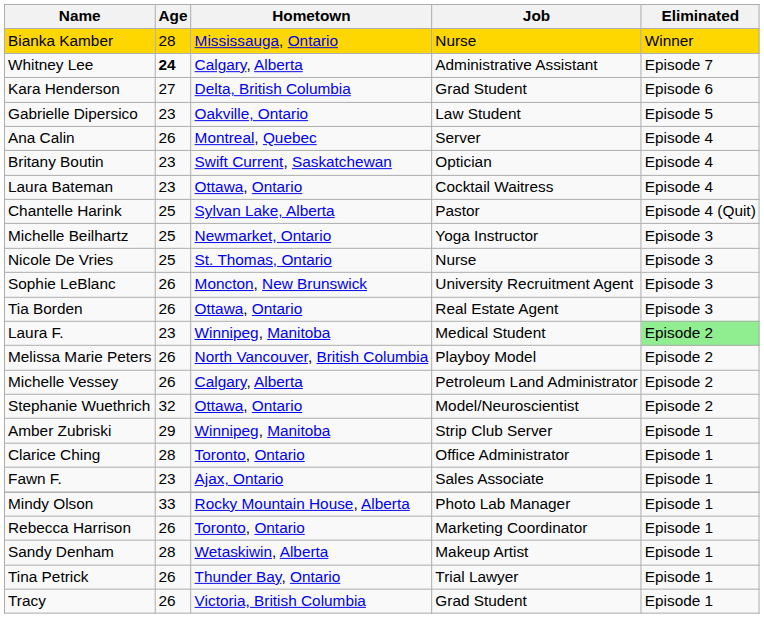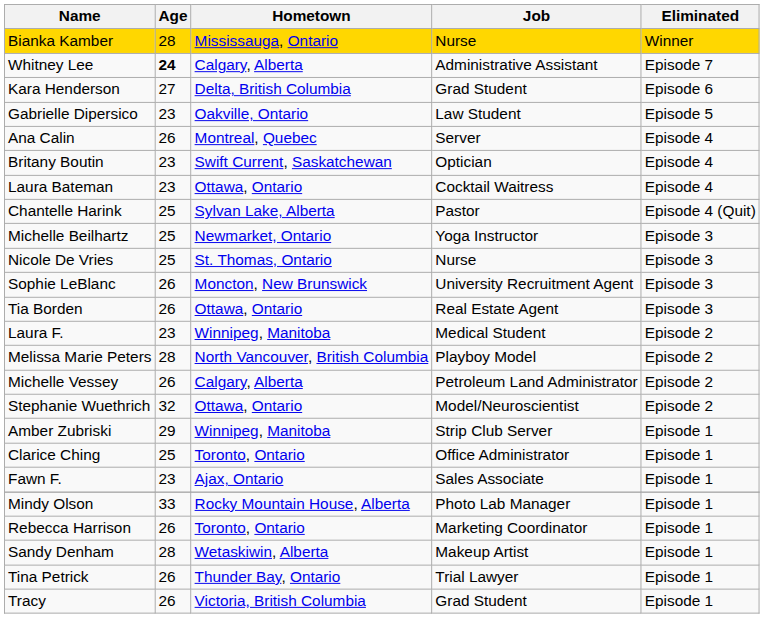Laura F. | Eliminated: lightgreen background -> no background
Melissa Marie Peters | Age: 26 -> 28
Clarice Ching | Age: 28 -> 25
